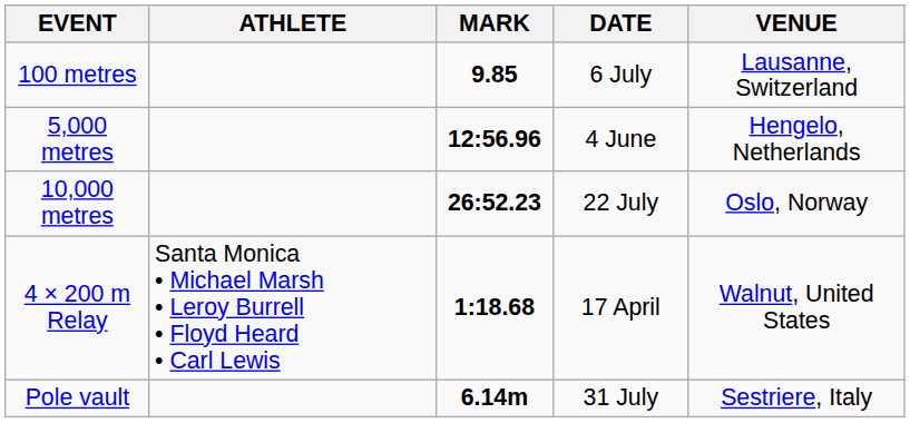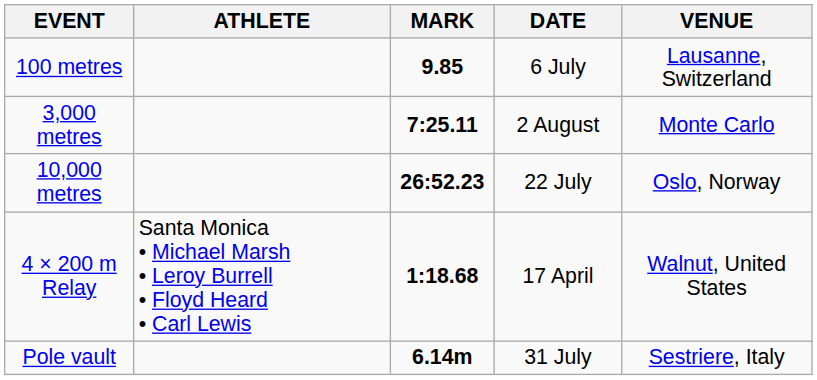+ row: 3,000 metres | 7:25.11 | 2 August | Monte Carlo
- row: 5,000 metres | 12:56.96 | 4 June | Hengelo, Netherlands
